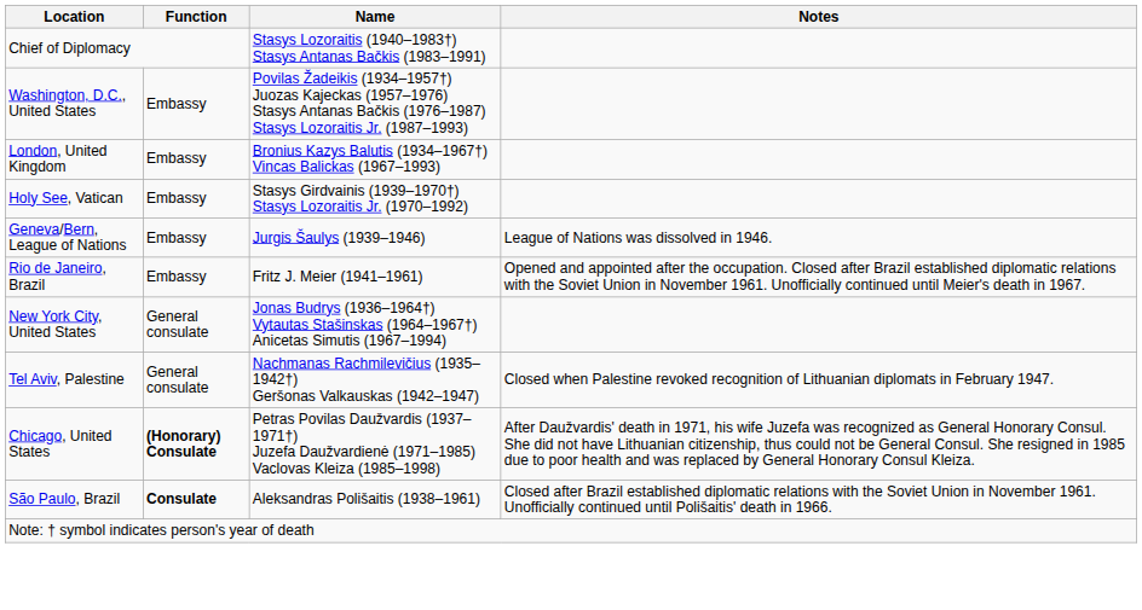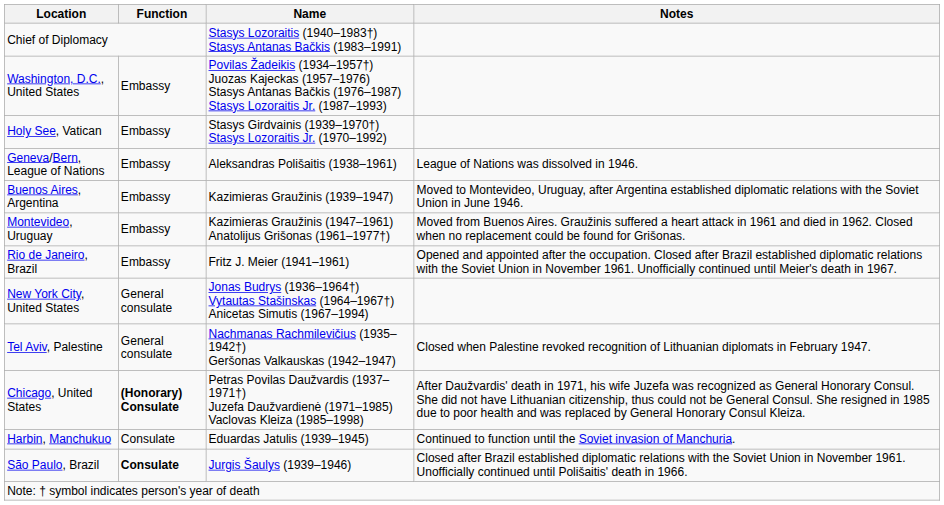- row: London, United Kingdom | Embassy | Bronius Kazys Balutis (1934–1967†) Vincas Balickas (1967–1993)
Geneva/Bern, League of Nations | Name: Jurgis Šaulys (1939–1946) -> Aleksandras Polišaitis (1938–1961)
+ row: Buenos Aires, Argentina | Embassy | Kazimieras Graužinis (1939–1947) | Moved to Montevideo, Uruguay, after Argentina established diplomatic relations with the Soviet Union in June 1946.
+ row: Montevideo, Uruguay | Embassy | Kazimieras Graužinis (1947–1961) Anatolijus Grišonas (1961–1977†) | Moved from Buenos Aires. Graužinis suffered a heart attack in 1961 and died in 1962. Closed when no replacement could be found for Grišonas.
+ row: Harbin, Manchukuo | Consulate | Eduardas Jatulis (1939–1945) | Continued to function until the Soviet invasion of Manchuria.
São Paulo, Brazil | Name: Aleksandras Polišaitis (1938–1961) -> Jurgis Šaulys (1939–1946)
